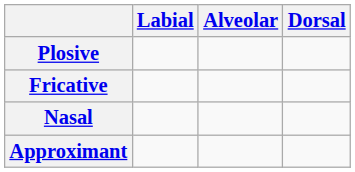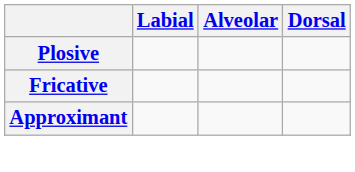- row: Nasal
